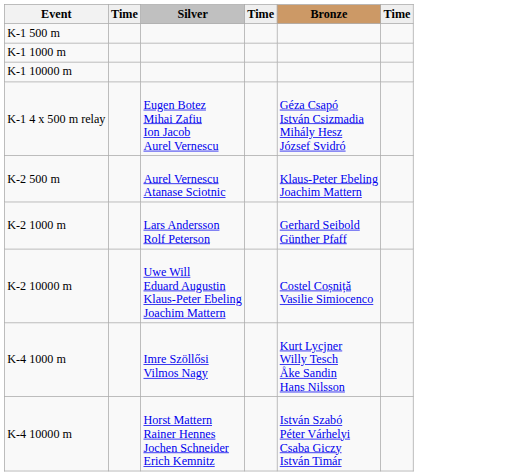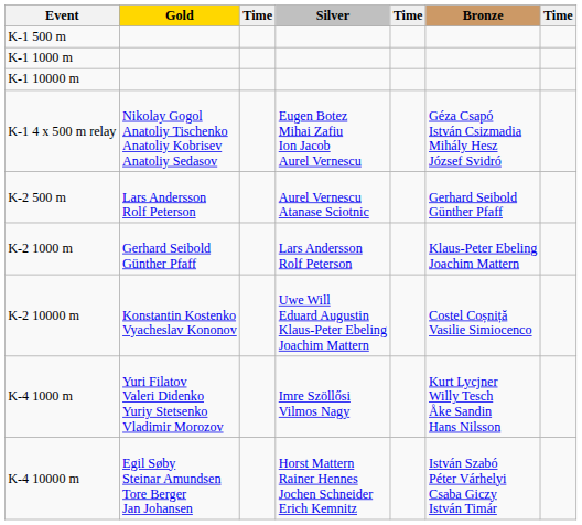+ column: Gold | Nikolay Gogol Anatoliy Tischenko Anatoliy Kobrisev Anatoliy Sedasov | Lars Andersson Rolf Peterson | Gerhard Seibold Günther Pfaff | Konstantin Kostenko Vyacheslav Kononov | Yuri Filatov Valeri Didenko Yuriy Stetsenko Vladimir Morozov | Egil Søby Steinar Amundsen Tore Berger Jan Johansen
K-2 500 m | Bronze: Klaus-Peter Ebeling Joachim Mattern -> Gerhard Seibold Günther Pfaff
K-2 1000 m | Bronze: Gerhard Seibold Günther Pfaff -> Klaus-Peter Ebeling Joachim Mattern
